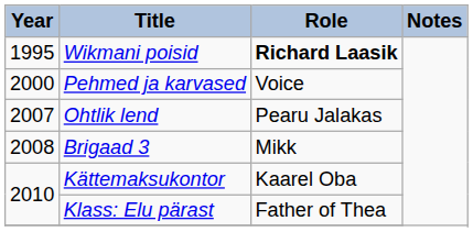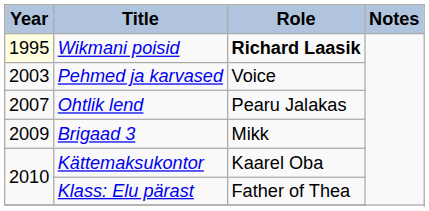Wikmani poisid | Year: no background -> lightyellow background
Pehmed ja karvased | Year: 2000 -> 2003
Brigaad 3 | Year: 2008 -> 2009
